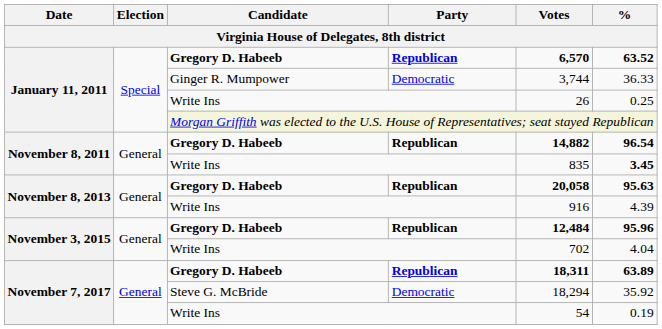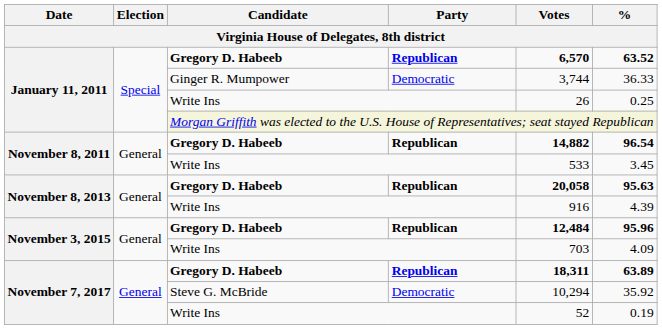November 8, 2011 / Write Ins | Votes: 835 -> 533
November 8, 2011 / Write Ins | %: bold -> normal
November 3, 2015 / Write Ins | Votes: 702 -> 703
November 3, 2015 / Write Ins | %: 4.04 -> 4.09
November 7, 2017 / Steve G. McBride | Votes: 18,294 -> 10,294
November 7, 2017 / Write Ins | Votes: 54 -> 52
